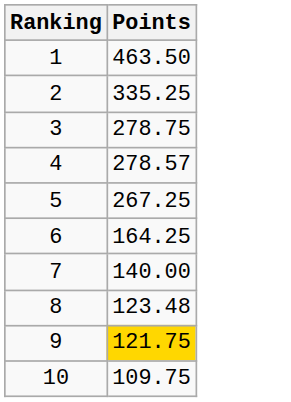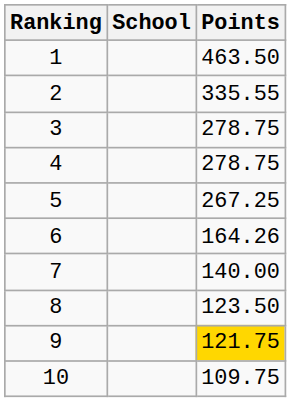+ column: School
2 | Points: 335.25 -> 335.55
4 | Points: 278.57 -> 278.75
6 | Points: 164.25 -> 164.26
8 | Points: 123.48 -> 123.50
